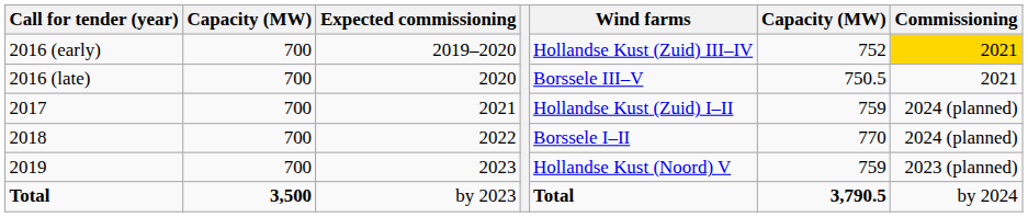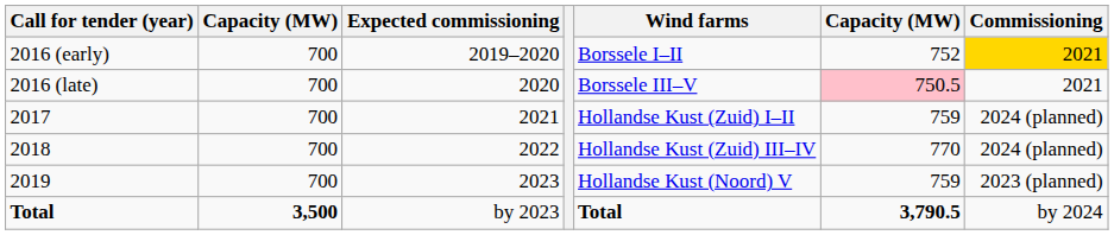2016 (early) | Wind farms: Hollandse Kust (Zuid) III–IV -> Borssele I–II
2016 (late) | column 6: no background -> pink background
2018 | Wind farms: Borssele I–II -> Hollandse Kust (Zuid) III–IV
